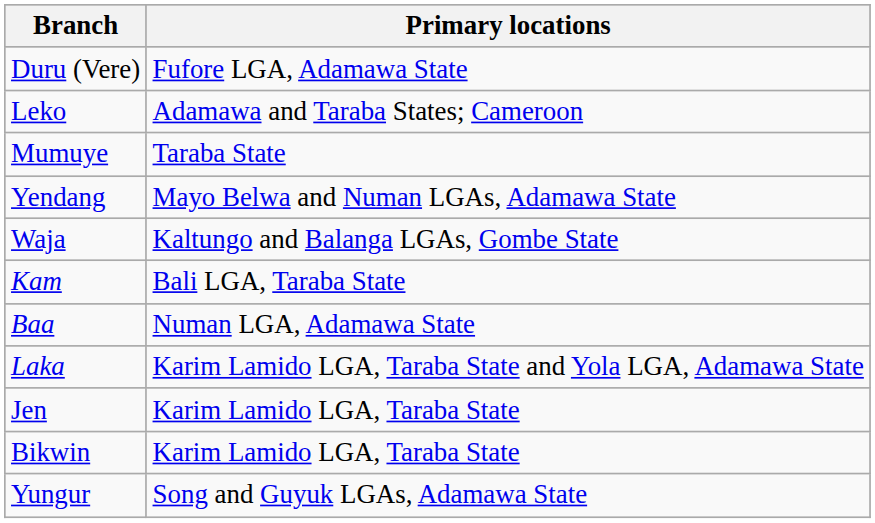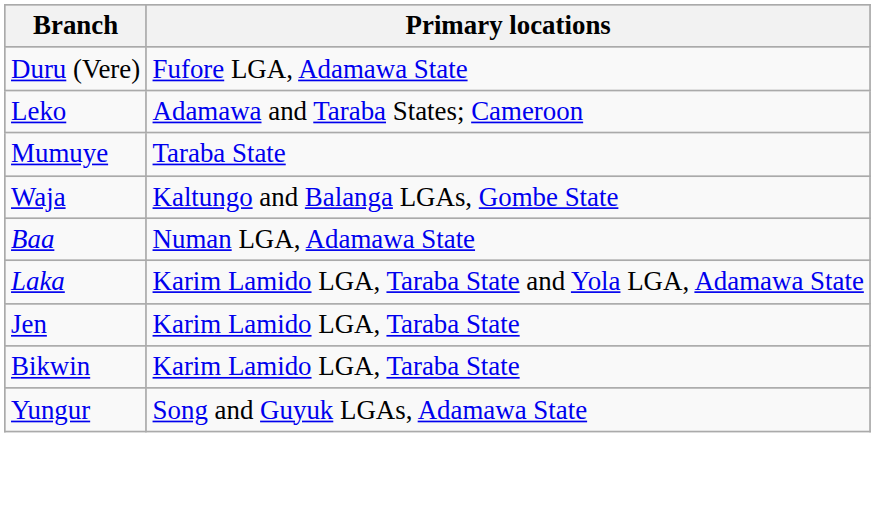- row: Yendang | Mayo Belwa and Numan LGAs, Adamawa State
- row: Kam | Bali LGA, Taraba State
